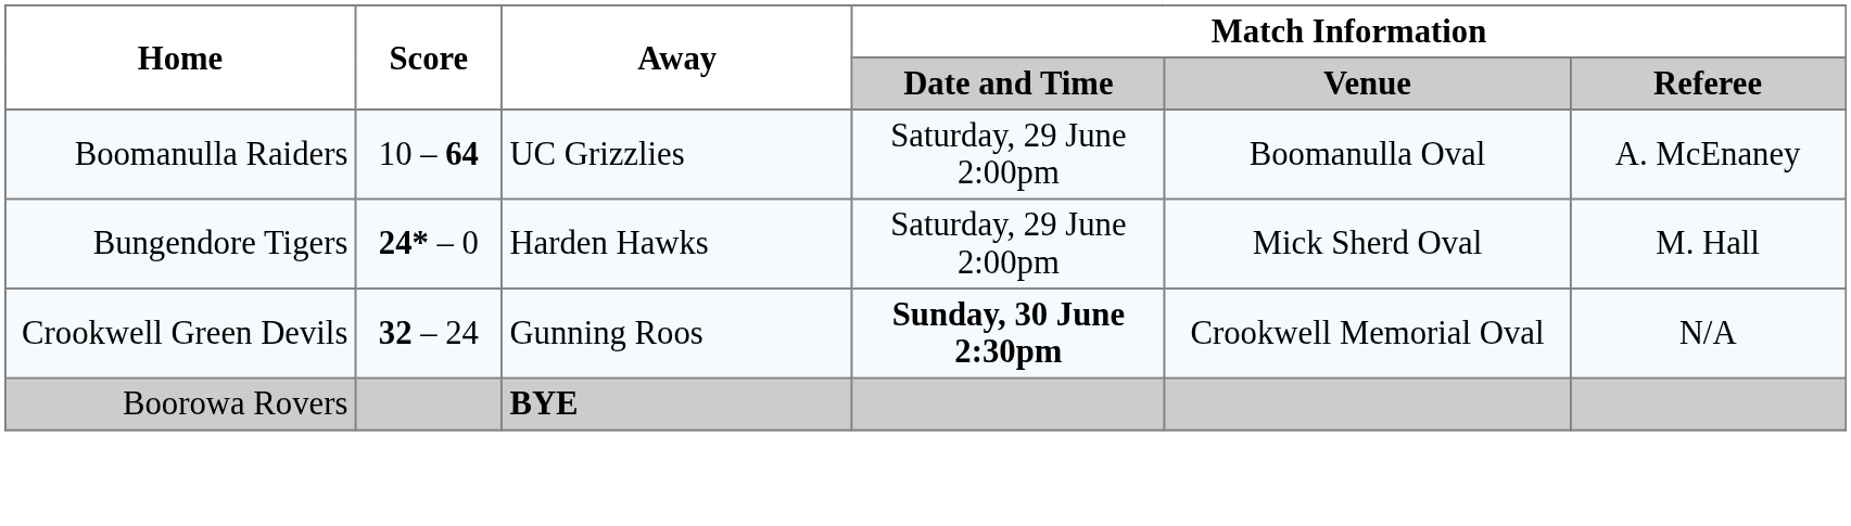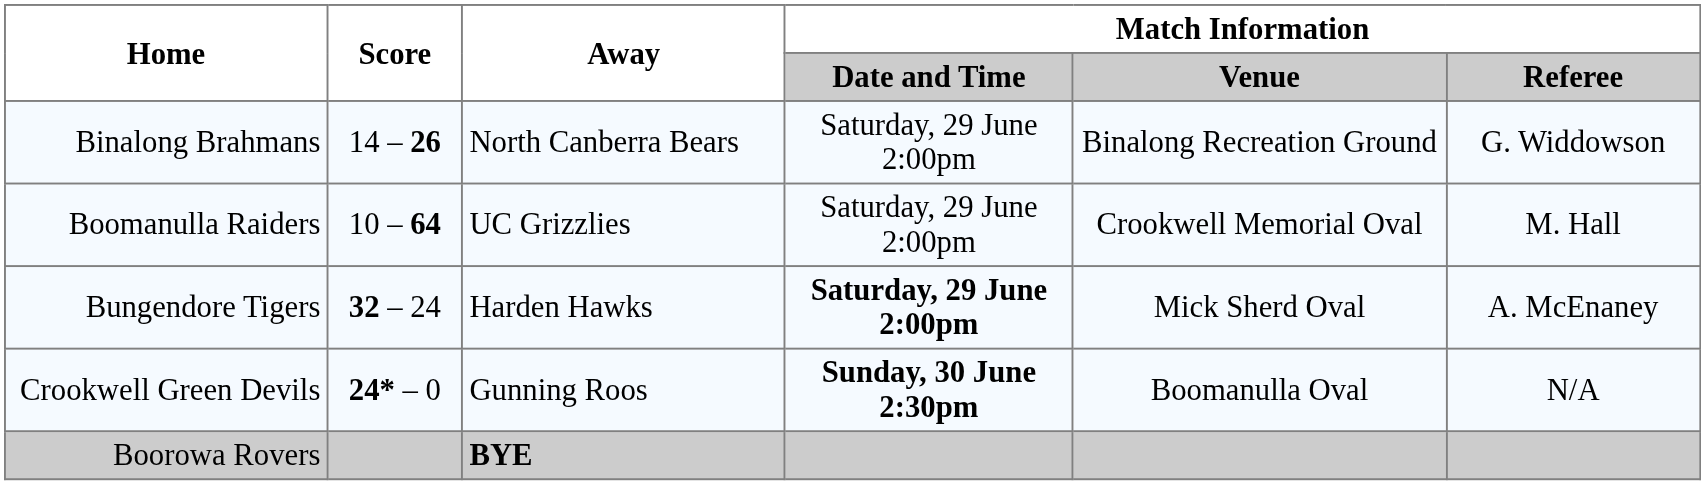+ row: Binalong Brahmans | 14 – 26 | North Canberra Bears | Saturday, 29 June 2:00pm | Binalong Recreation Ground | G. Widdowson
Boomanulla Raiders | Match Information / Venue: Boomanulla Oval -> Crookwell Memorial Oval
Boomanulla Raiders | Match Information / Referee: A. McEnaney -> M. Hall
Bungendore Tigers | Score: 24* – 0 -> 32 – 24
Bungendore Tigers | Match Information / Date and Time: normal -> bold
Bungendore Tigers | Match Information / Referee: M. Hall -> A. McEnaney
Crookwell Green Devils | Score: 32 – 24 -> 24* – 0
Crookwell Green Devils | Match Information / Venue: Crookwell Memorial Oval -> Boomanulla Oval
